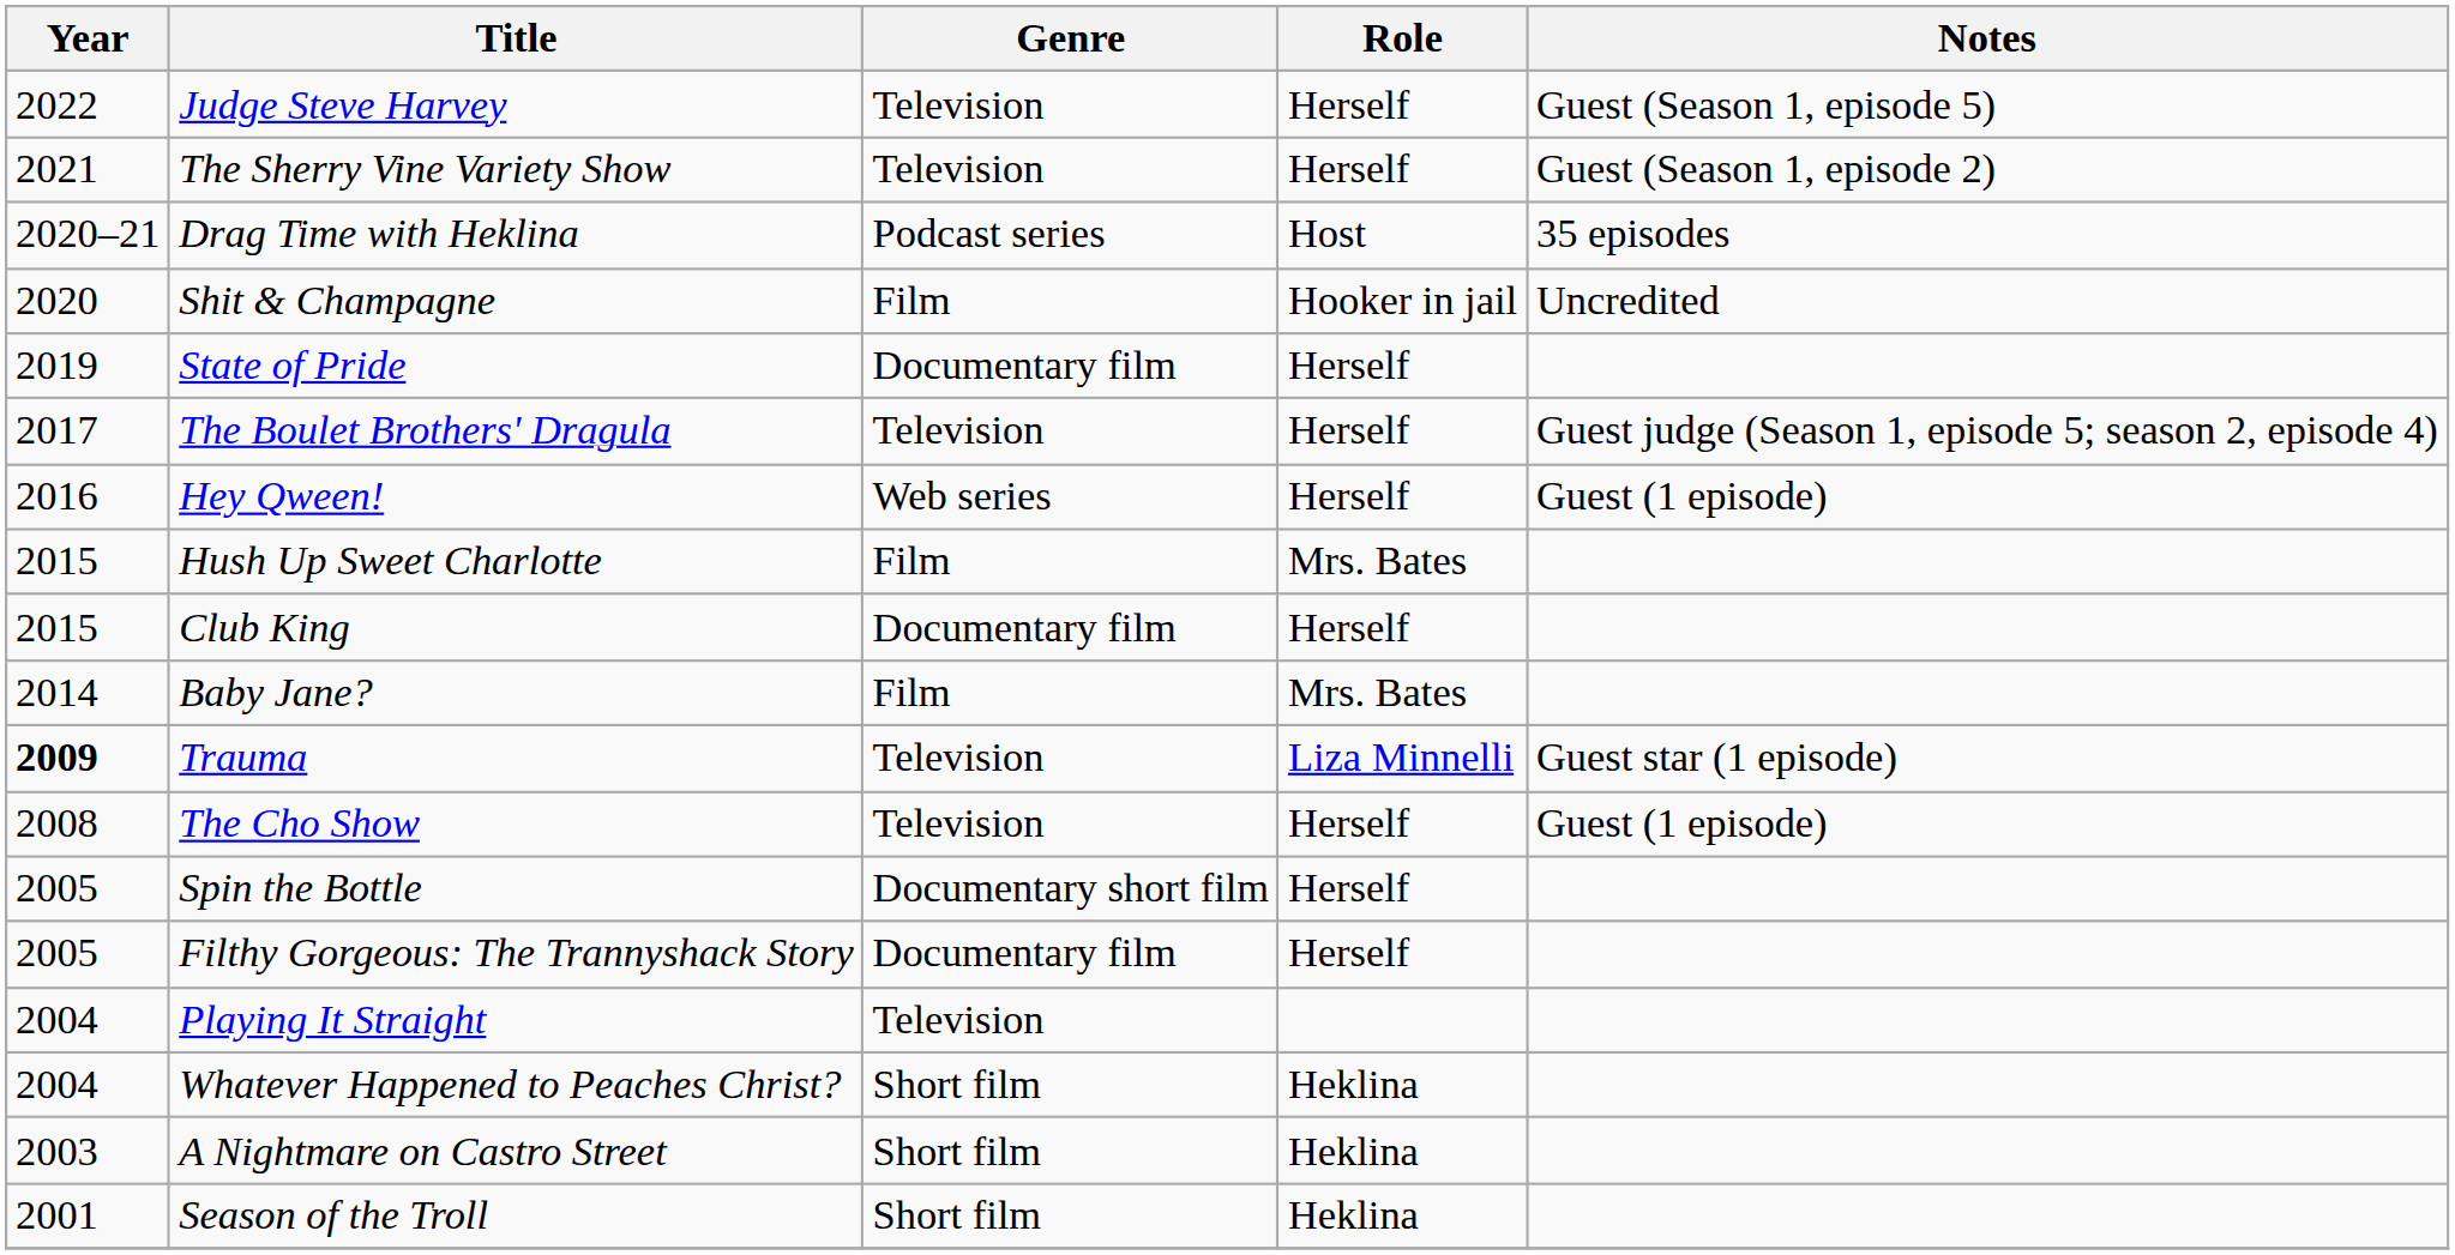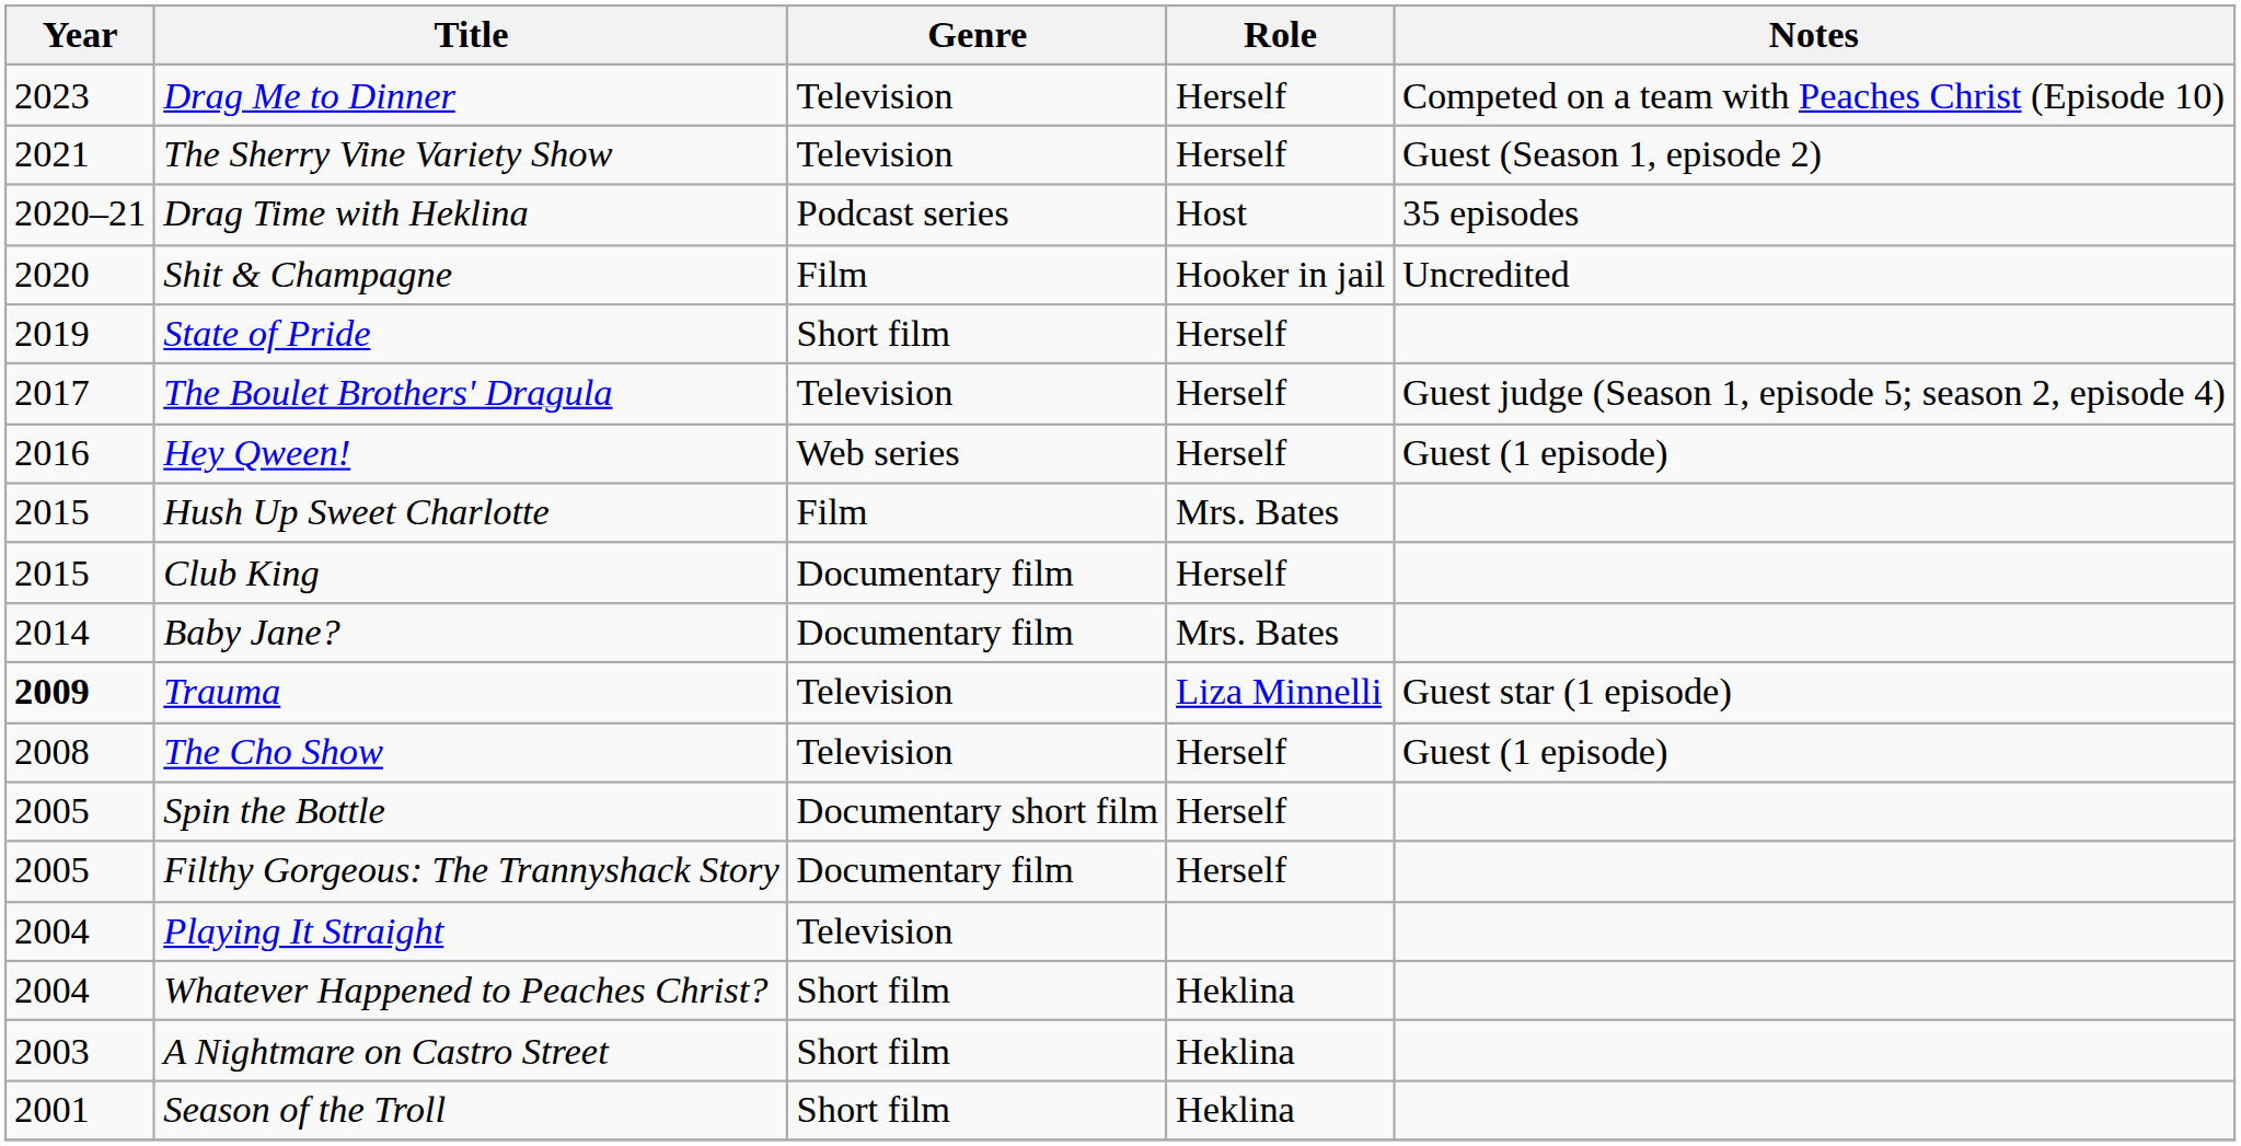+ row: 2023 | Drag Me to Dinner | Television | Herself | Competed on a team with Peaches Christ (Episode 10)
- row: 2022 | Judge Steve Harvey | Television | Herself | Guest (Season 1, episode 5)
State of Pride | Genre: Documentary film -> Short film
Baby Jane? | Genre: Film -> Documentary film
